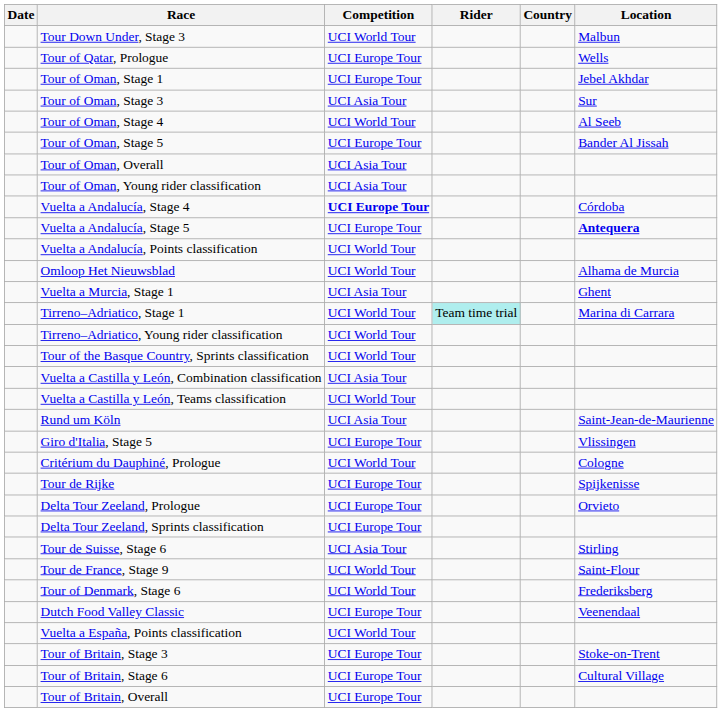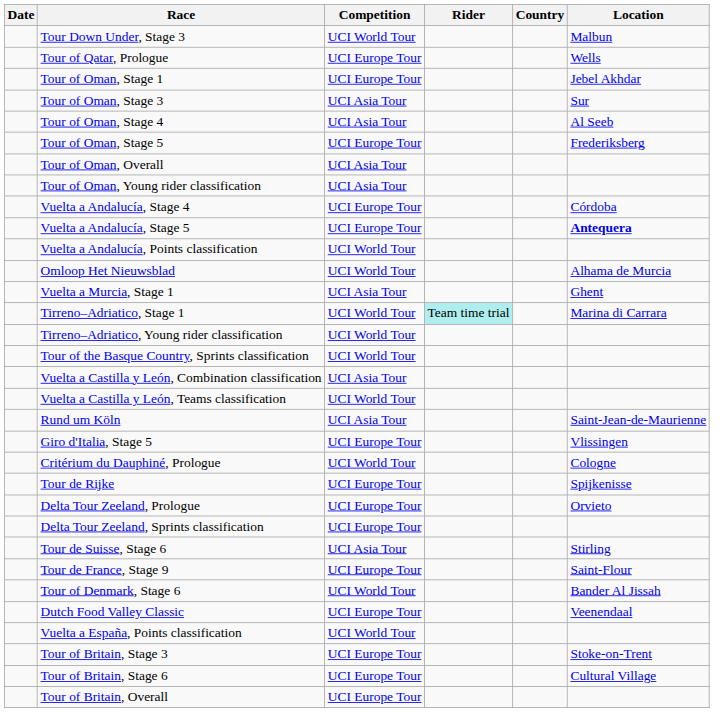Tour of Oman, Stage 4 | Competition: UCI World Tour -> UCI Asia Tour
Tour of Oman, Stage 5 | Location: Bander Al Jissah -> Frederiksberg
Vuelta a Andalucía, Stage 4 | Competition: bold -> normal
Tour de France, Stage 9 | Competition: UCI World Tour -> UCI Europe Tour
Tour of Denmark, Stage 6 | Location: Frederiksberg -> Bander Al Jissah
